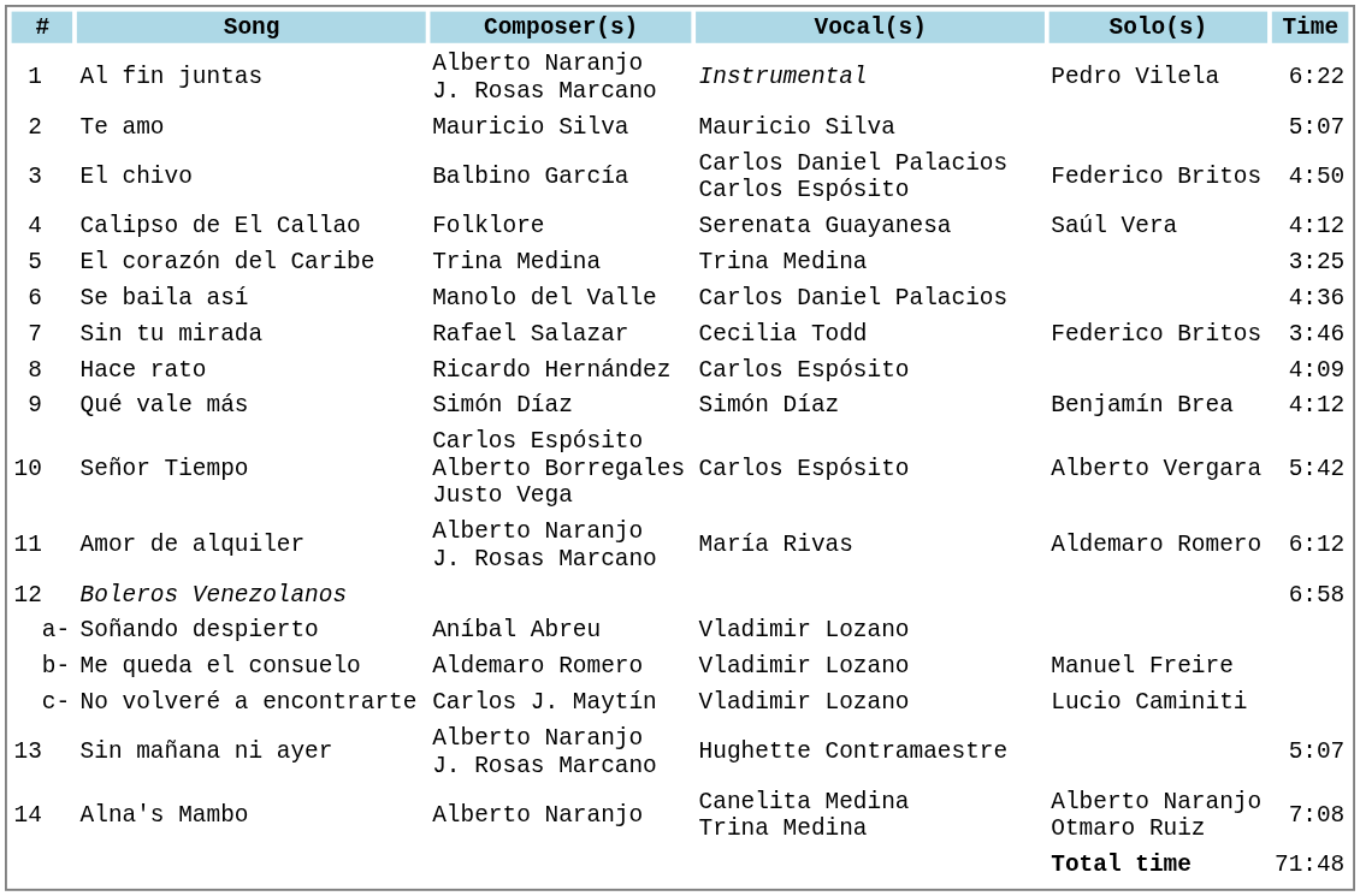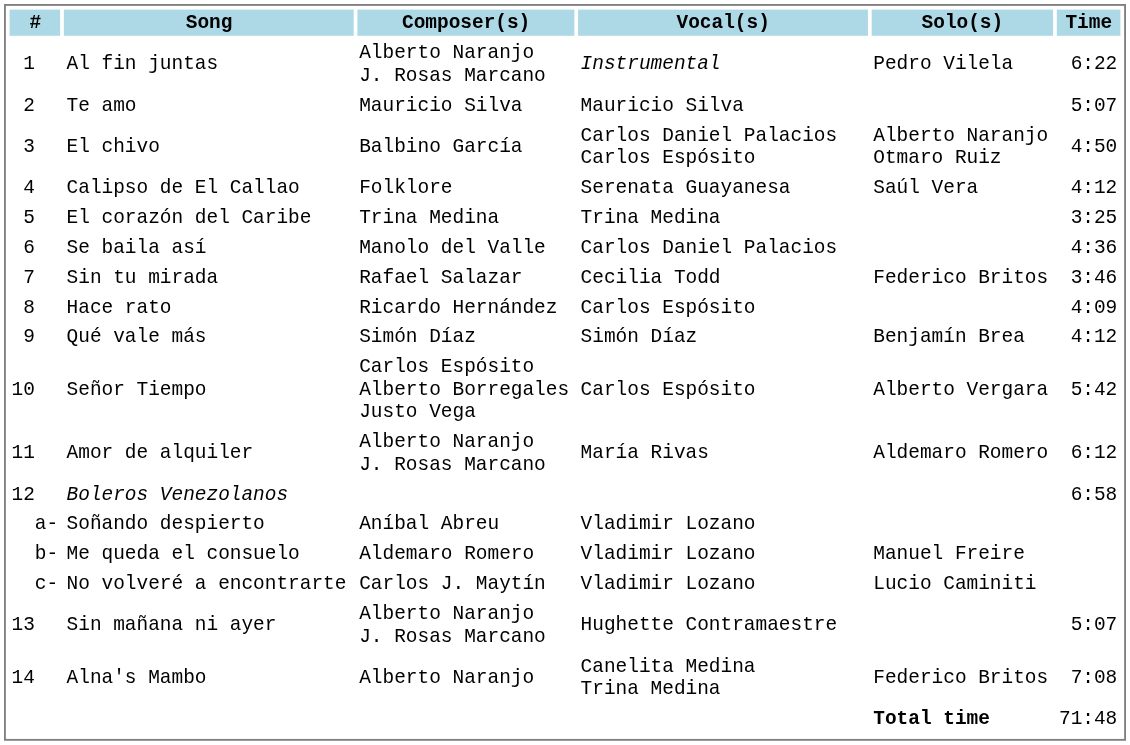El chivo | Solo(s): Federico Britos -> Alberto Naranjo Otmaro Ruiz
Alna's Mambo | Solo(s): Alberto Naranjo Otmaro Ruiz -> Federico Britos
